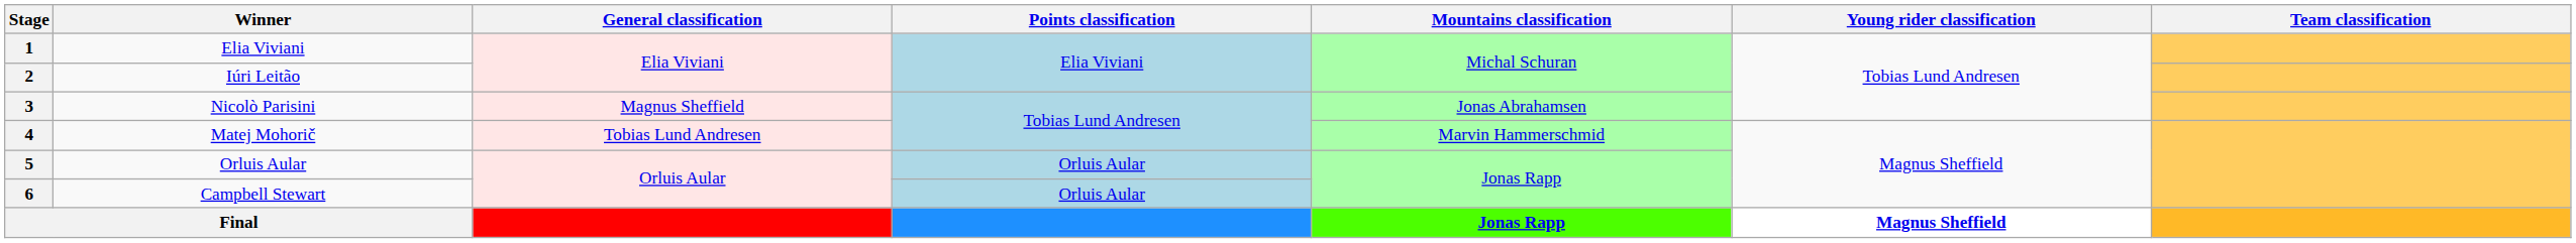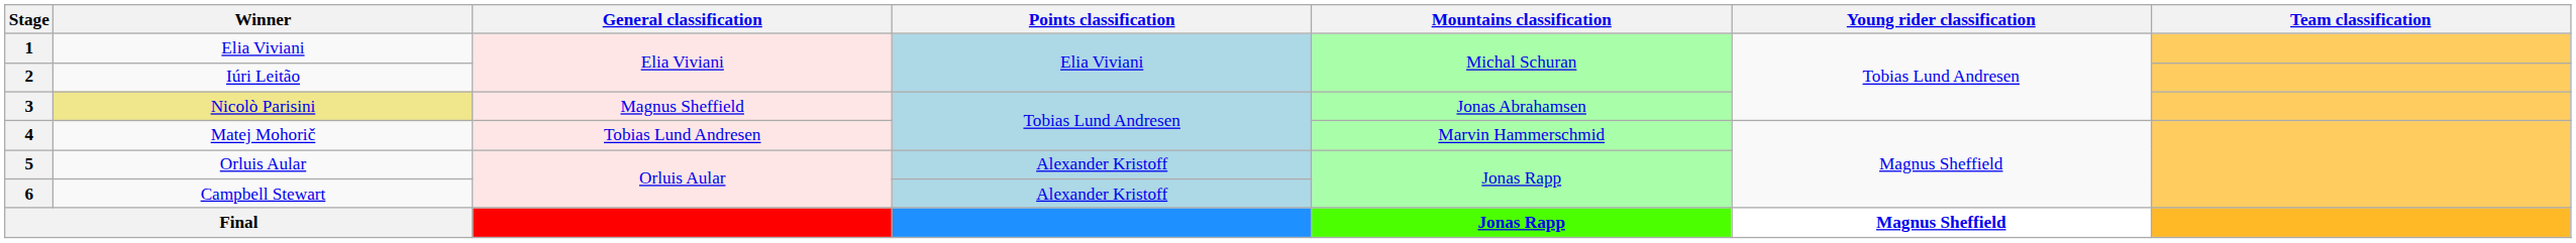3 | Winner: no background -> khaki background
5 | Points classification: Orluis Aular -> Alexander Kristoff
6 | Points classification: Orluis Aular -> Alexander Kristoff
